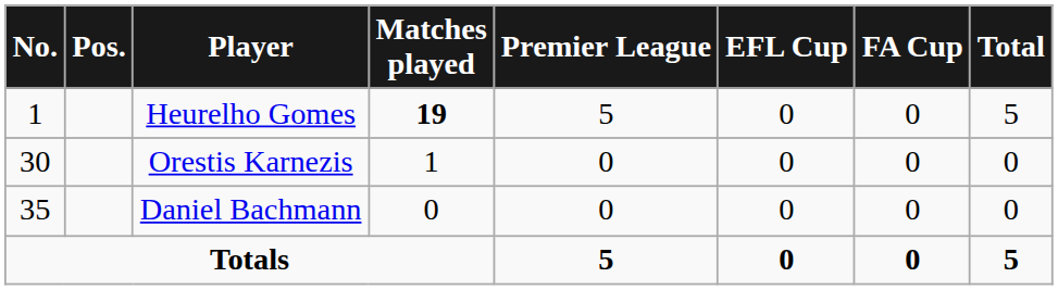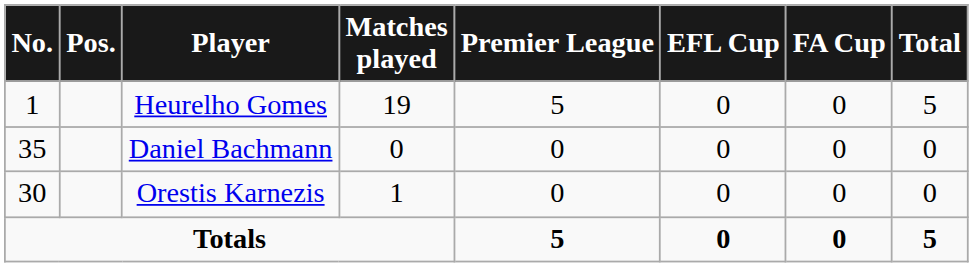Heurelho Gomes | Matches played: bold -> normal
rows swapped: Orestis Karnezis <-> Daniel Bachmann
